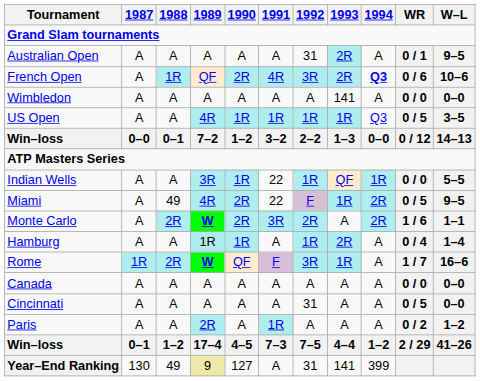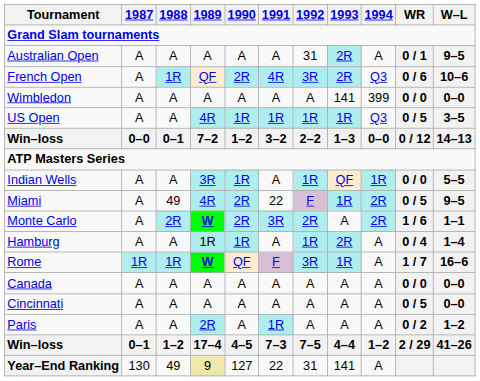French Open | 1994: bold -> normal
Wimbledon | 1994: A -> 399
Indian Wells | 1991: 22 -> A
Rome | 1988: 2R -> 1R
Cincinnati | 1992: 31 -> A
Year–End Ranking | 1991: A -> 22
Year–End Ranking | 1994: 399 -> A
